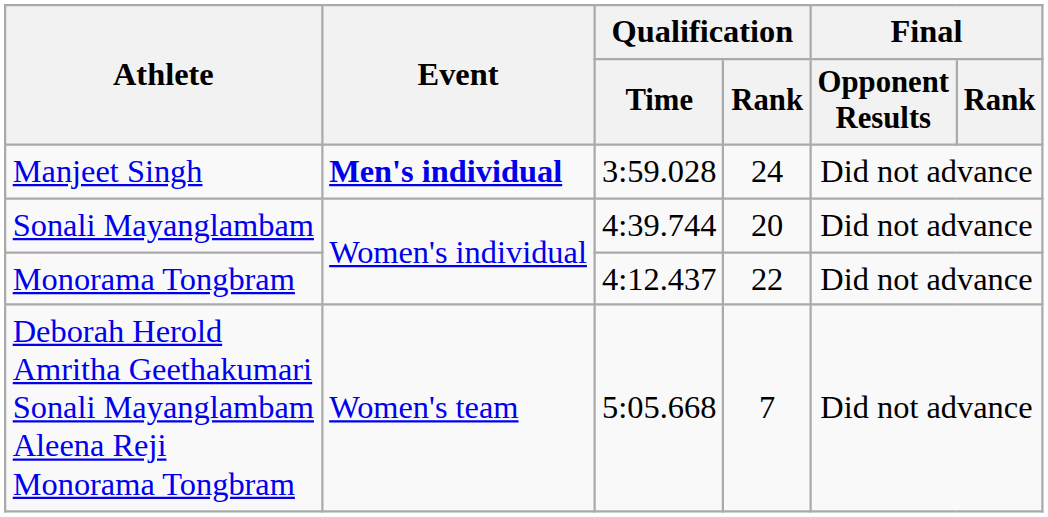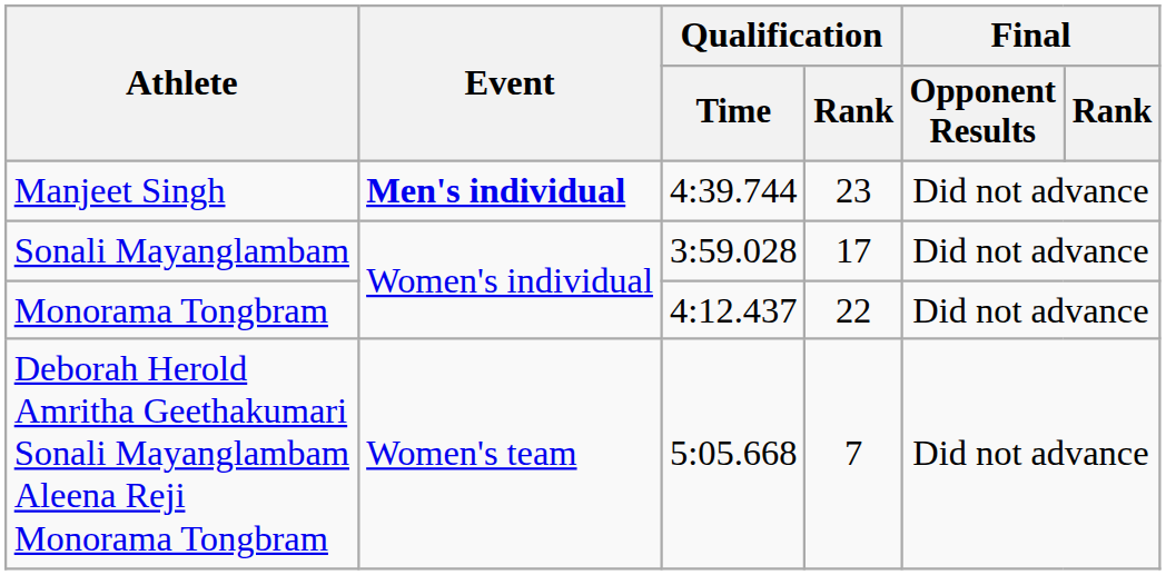Manjeet Singh | Qualification / Time: 3:59.028 -> 4:39.744
Manjeet Singh | Qualification / Rank: 24 -> 23
Sonali Mayanglambam | Qualification / Time: 4:39.744 -> 3:59.028
Sonali Mayanglambam | Qualification / Rank: 20 -> 17
